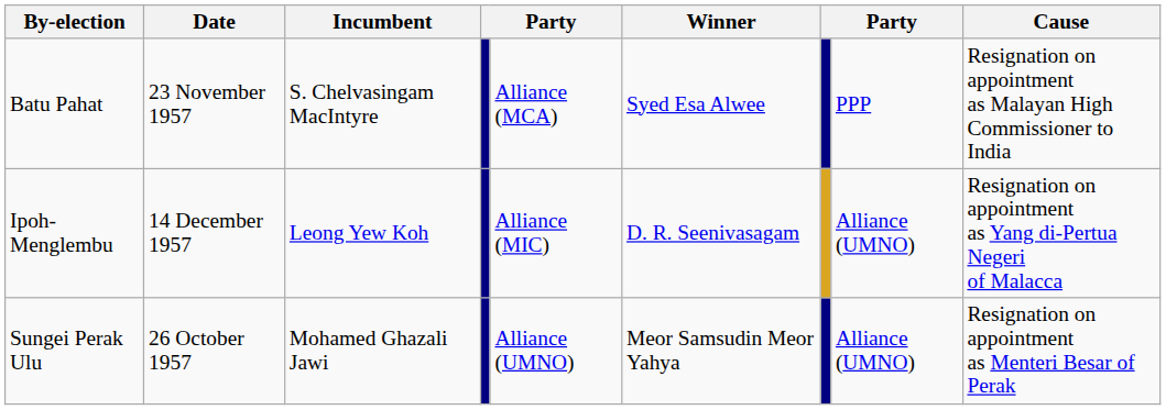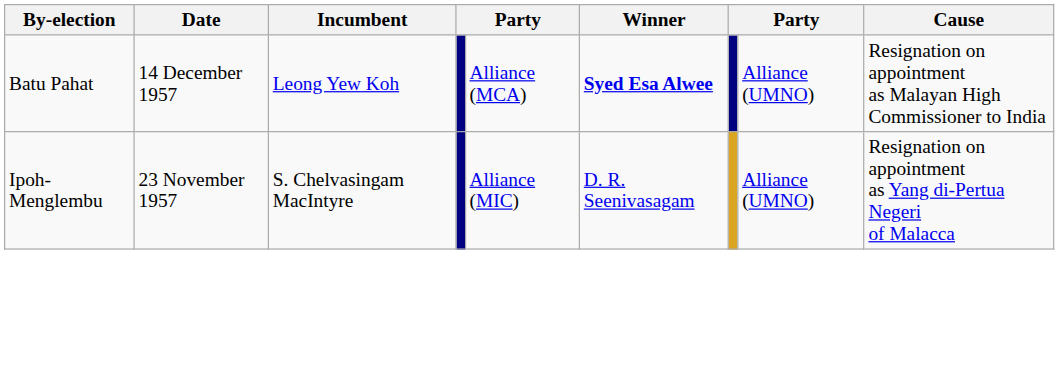Batu Pahat | Date: 23 November 1957 -> 14 December 1957
Batu Pahat | Incumbent: S. Chelvasingam MacIntyre -> Leong Yew Koh
Batu Pahat | Winner: normal -> bold
Batu Pahat | column 8: PPP -> Alliance (UMNO)
Ipoh-Menglembu | Date: 14 December 1957 -> 23 November 1957
Ipoh-Menglembu | Incumbent: Leong Yew Koh -> S. Chelvasingam MacIntyre
- row: Sungei Perak Ulu | 26 October 1957 | Mohamed Ghazali Jawi | Alliance (UMNO) | Meor Samsudin Meor Yahya | Alliance (UMNO) | Resignation on appointment as Menteri Besar of Perak
